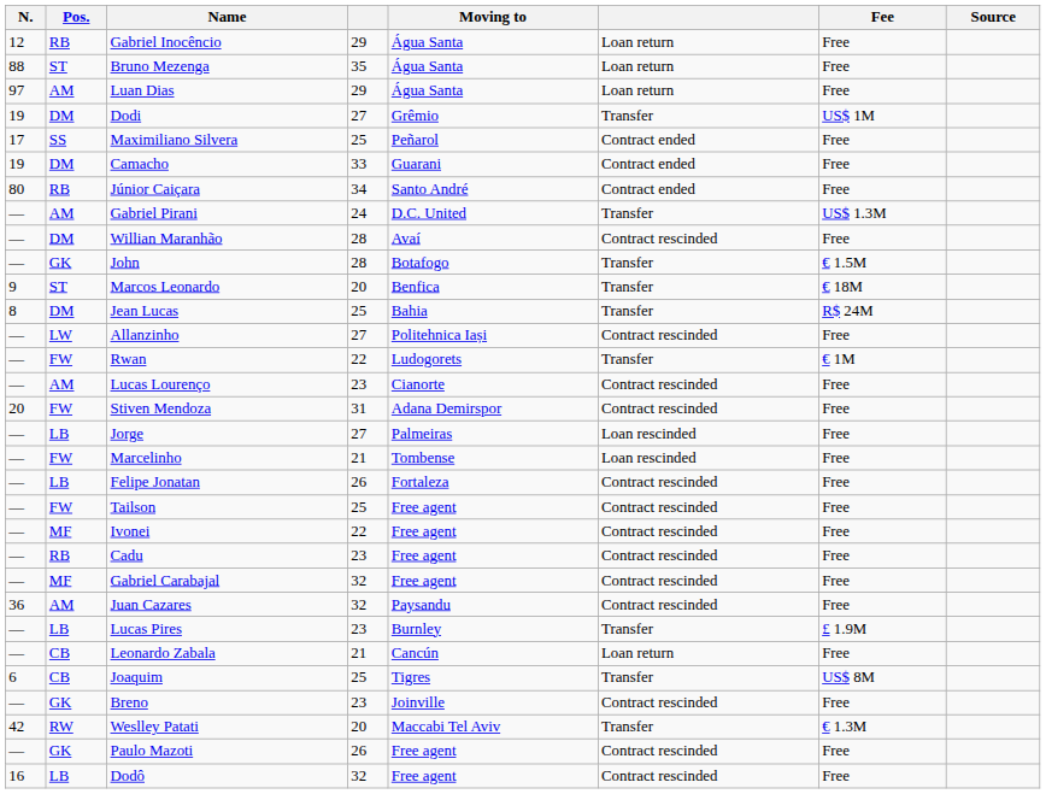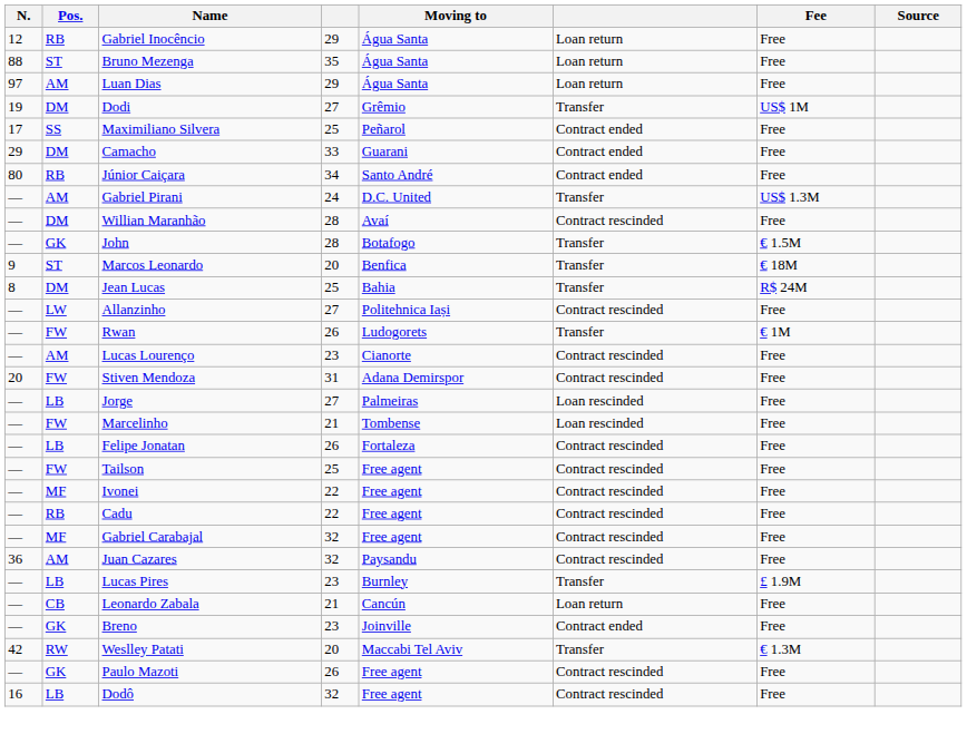Camacho | N.: 19 -> 29
Rwan | column 4: 22 -> 26
Cadu | column 4: 23 -> 22
- row: 6 | CB | Joaquim | 25 | Tigres | Transfer | US$ 8M
Breno | column 6: Contract rescinded -> Contract ended
